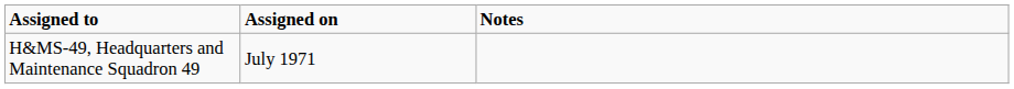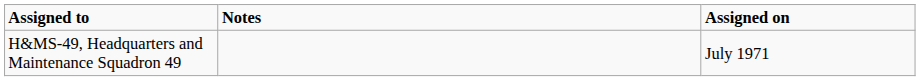columns swapped: Assigned on <-> Notes
